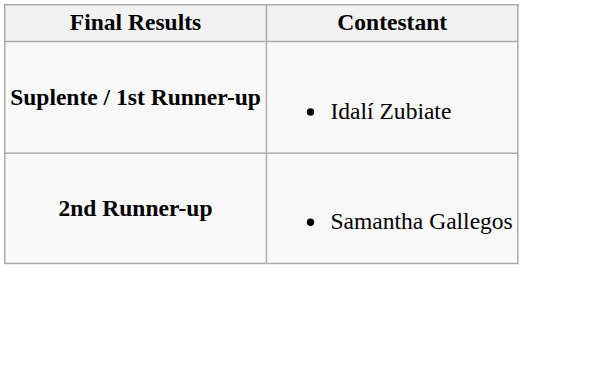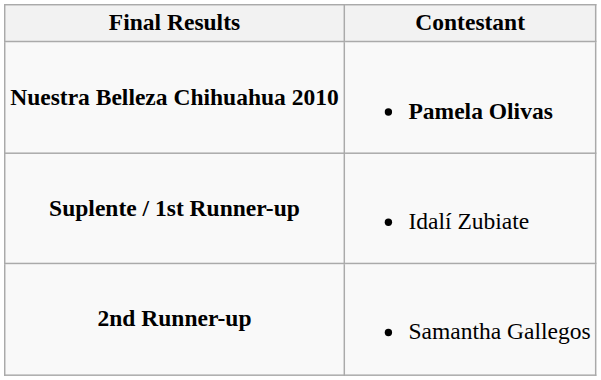+ row: Nuestra Belleza Chihuahua 2010 | Pamela Olivas
